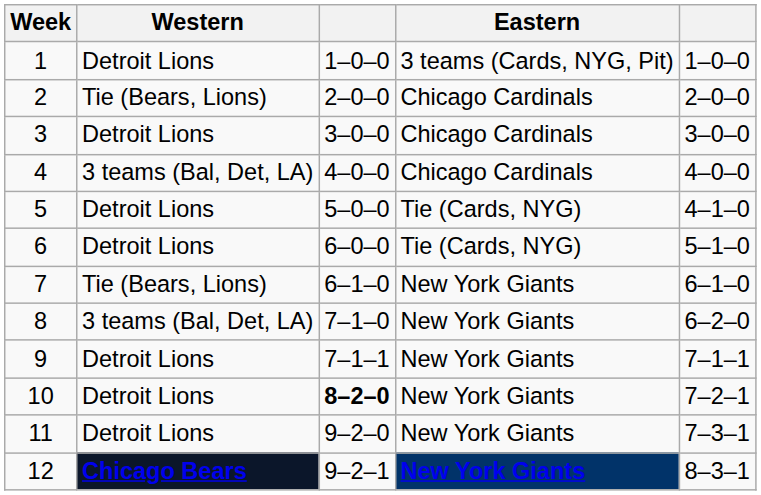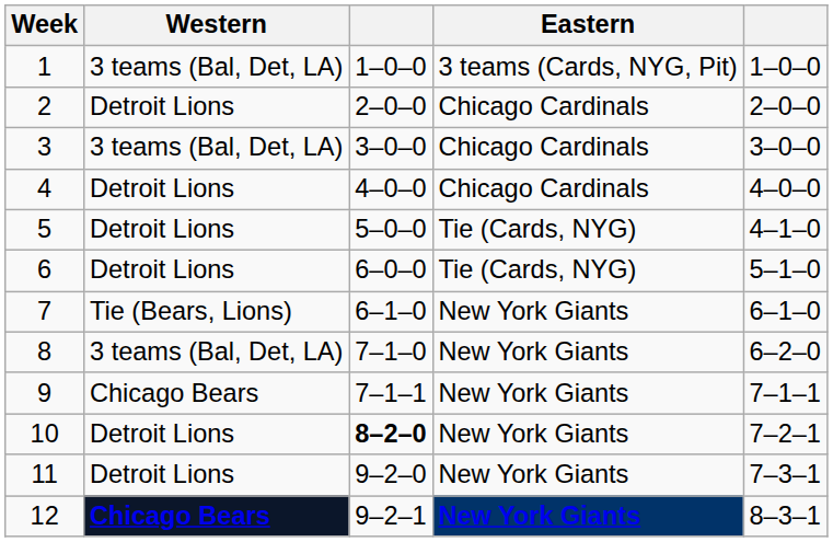1 | Western: Detroit Lions -> 3 teams (Bal, Det, LA)
2 | Western: Tie (Bears, Lions) -> Detroit Lions
3 | Western: Detroit Lions -> 3 teams (Bal, Det, LA)
4 | Western: 3 teams (Bal, Det, LA) -> Detroit Lions
9 | Western: Detroit Lions -> Chicago Bears
